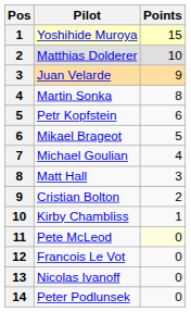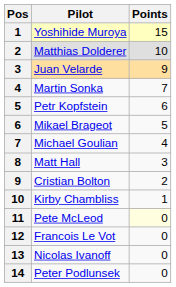Martin Sonka | Points: 8 -> 7
